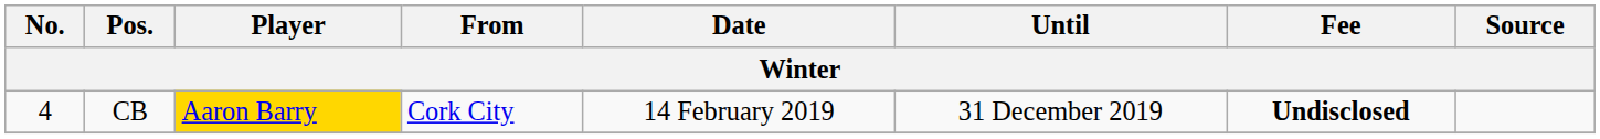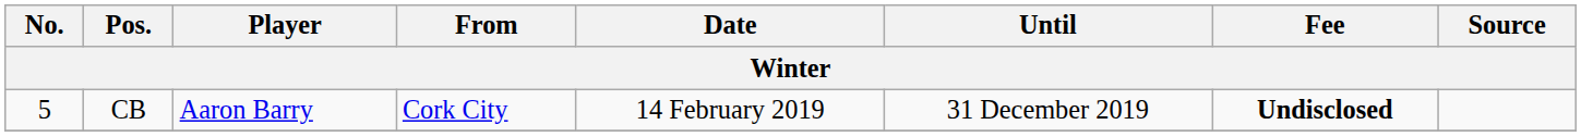CB | No.: 4 -> 5
CB | Player: gold background -> no background
